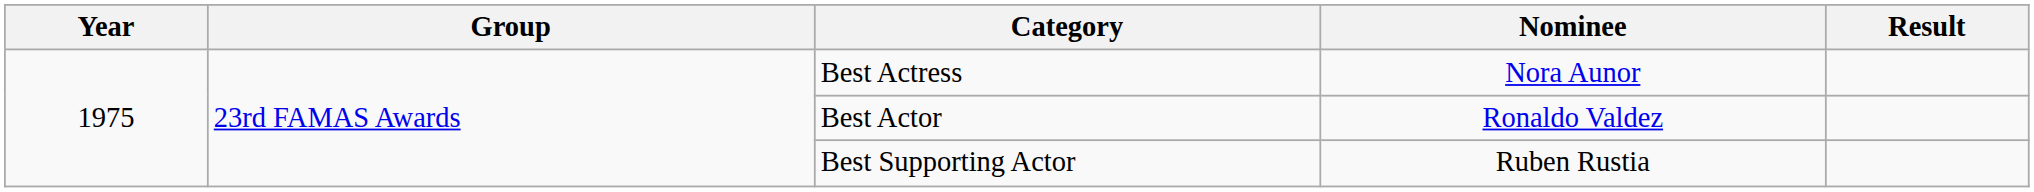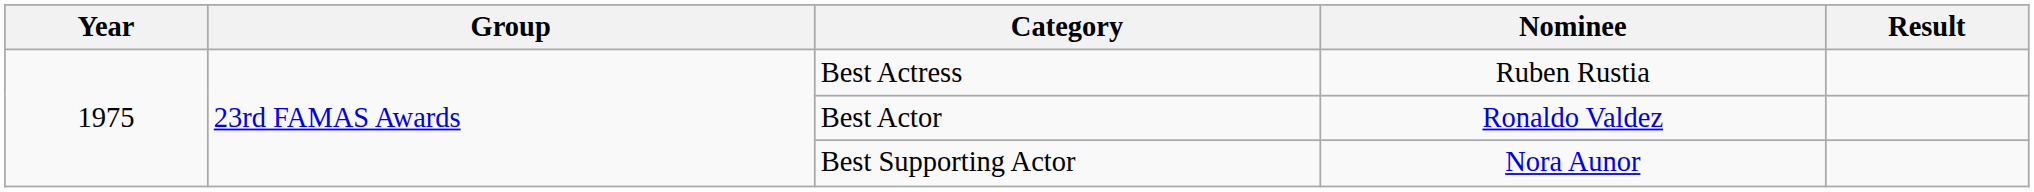Best Actress | Nominee: Nora Aunor -> Ruben Rustia
Best Supporting Actor | Nominee: Ruben Rustia -> Nora Aunor
